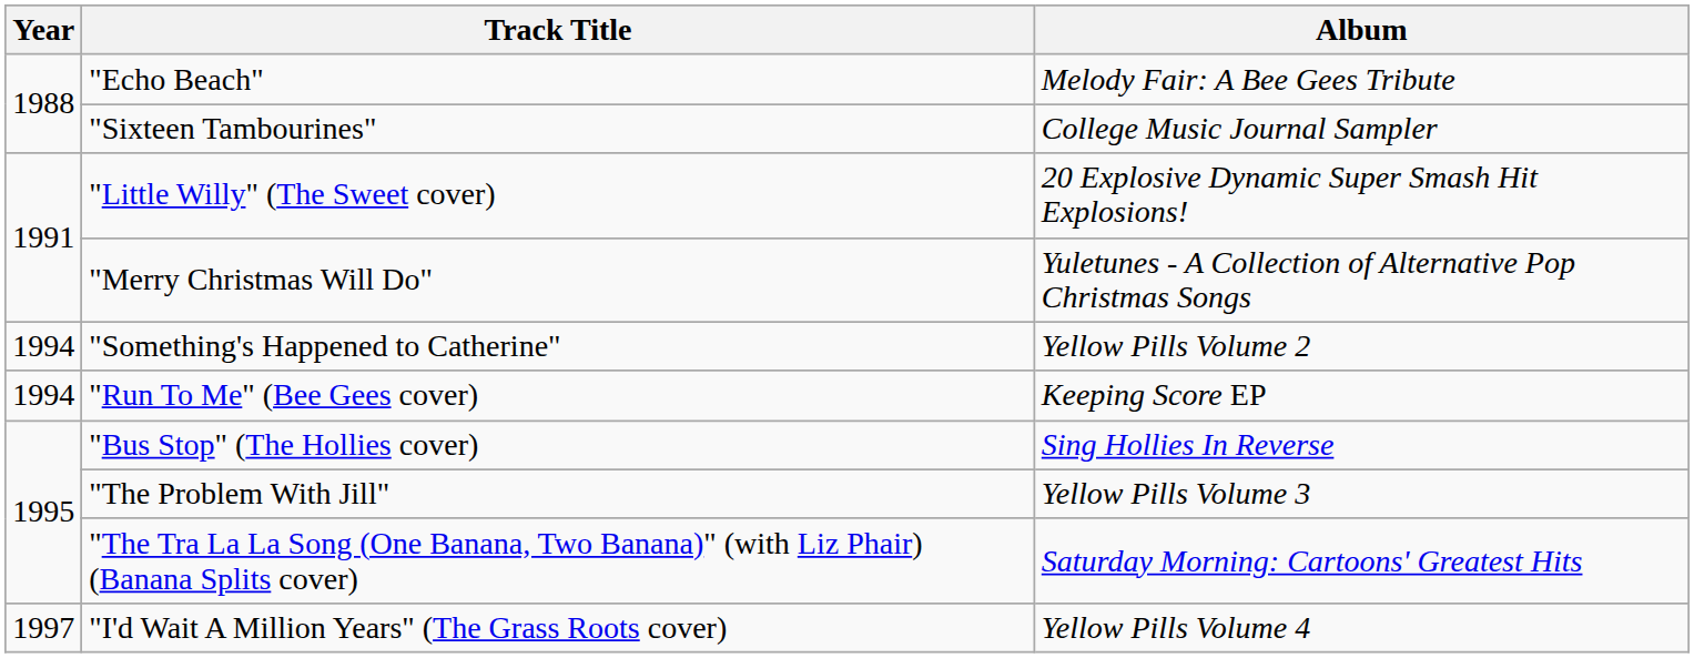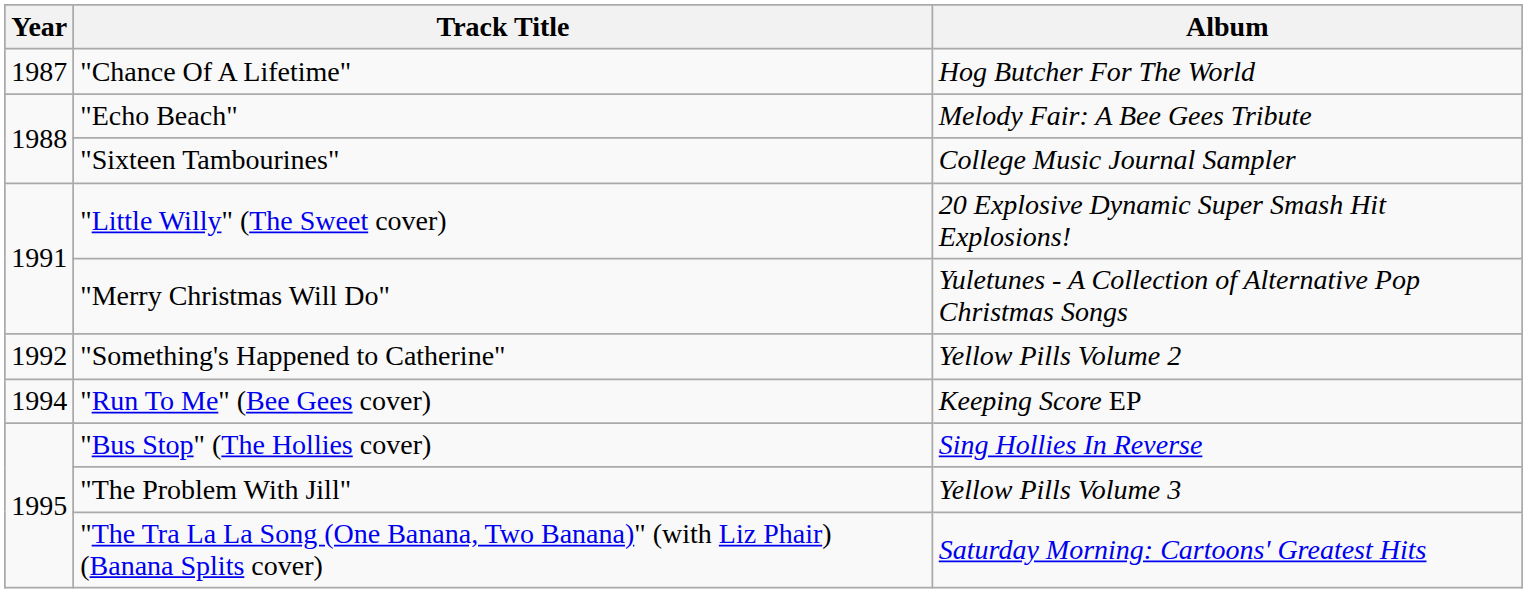+ row: 1987 | "Chance Of A Lifetime" | Hog Butcher For The World
"Something's Happened to Catherine" | Year: 1994 -> 1992
- row: 1997 | "I'd Wait A Million Years" (The Grass Roots cover) | Yellow Pills Volume 4
